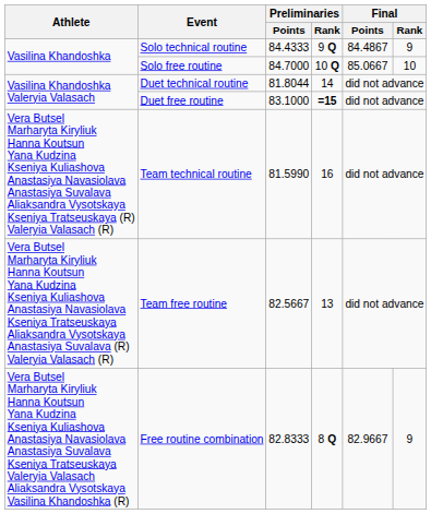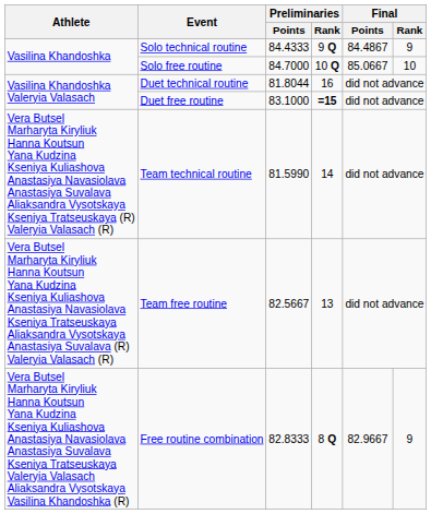Duet technical routine | Preliminaries / Rank: 14 -> 16
Team technical routine | Preliminaries / Rank: 16 -> 14
